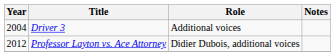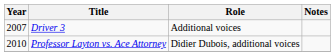Driver 3 | Year: 2004 -> 2007
Professor Layton vs. Ace Attorney | Year: 2012 -> 2010
